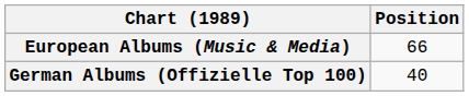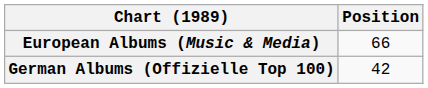German Albums (Offizielle Top 100) | Position: 40 -> 42
